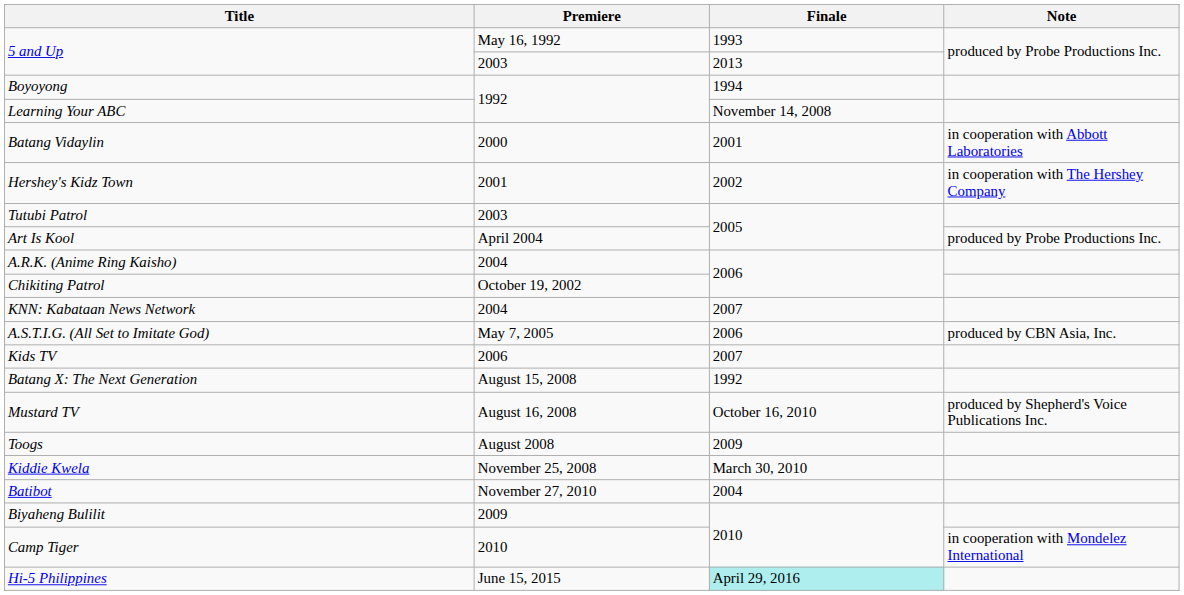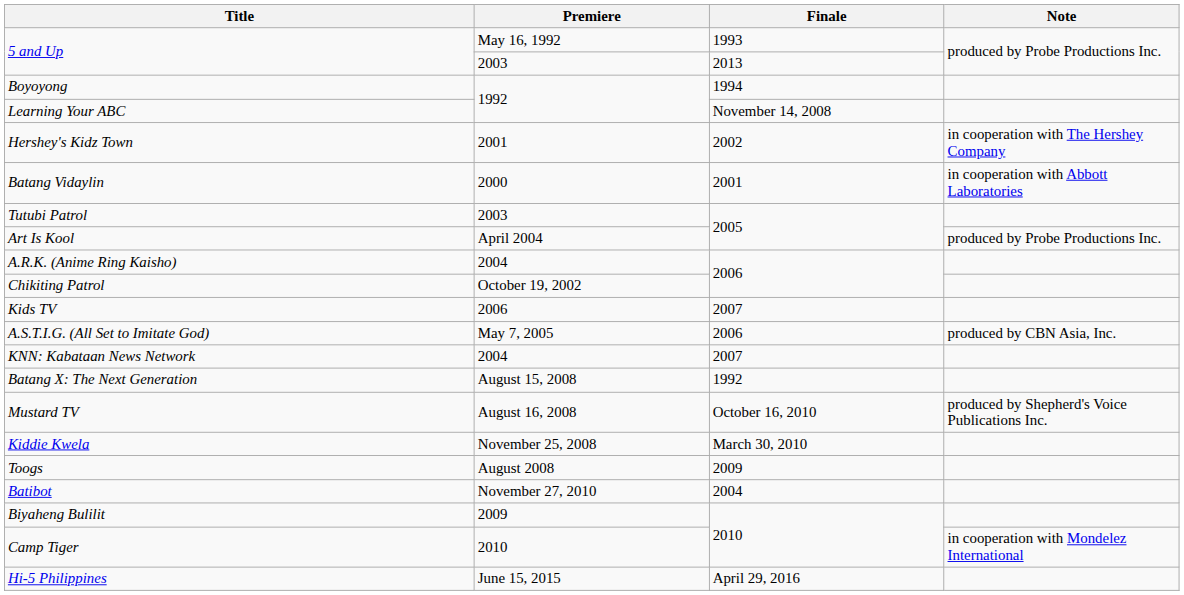rows swapped: Batang Vidaylin <-> Hershey's Kidz Town
rows swapped: KNN: Kabataan News Network <-> Kids TV
rows swapped: Toogs <-> Kiddie Kwela
Hi-5 Philippines | Finale: paleturquoise background -> no background
